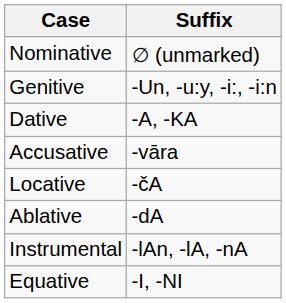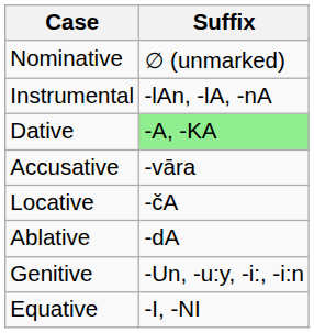rows swapped: Genitive <-> Instrumental
Dative | Suffix: no background -> lightgreen background
